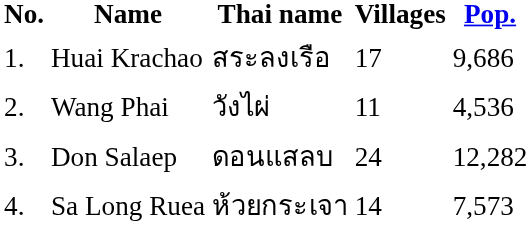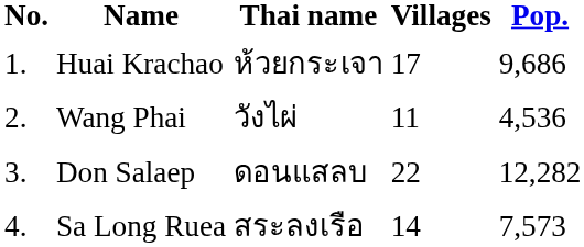Huai Krachao | Thai name: สระลงเรือ -> ห้วยกระเจา
Don Salaep | Villages: 24 -> 22
Sa Long Ruea | Thai name: ห้วยกระเจา -> สระลงเรือ
